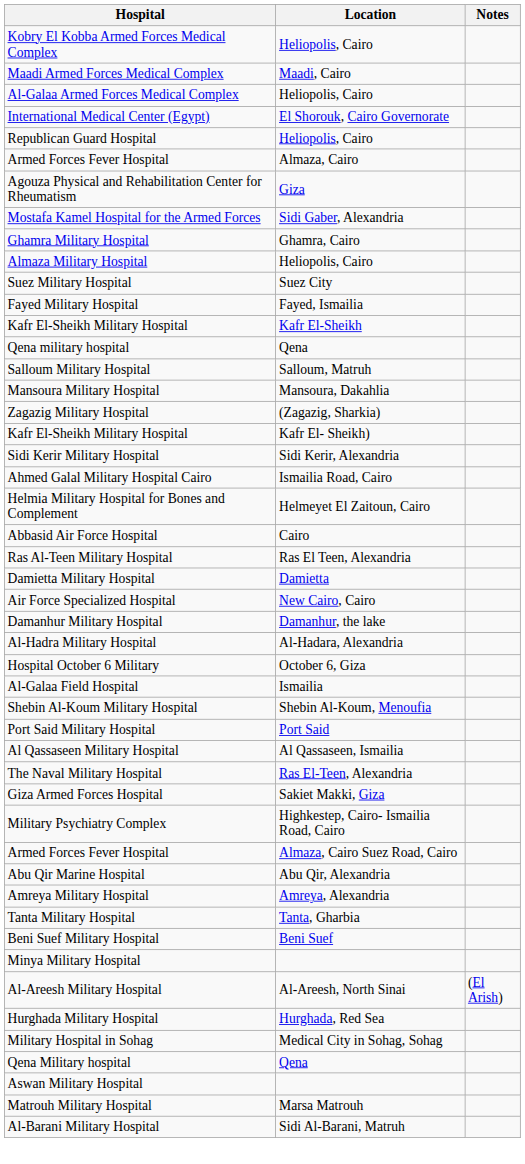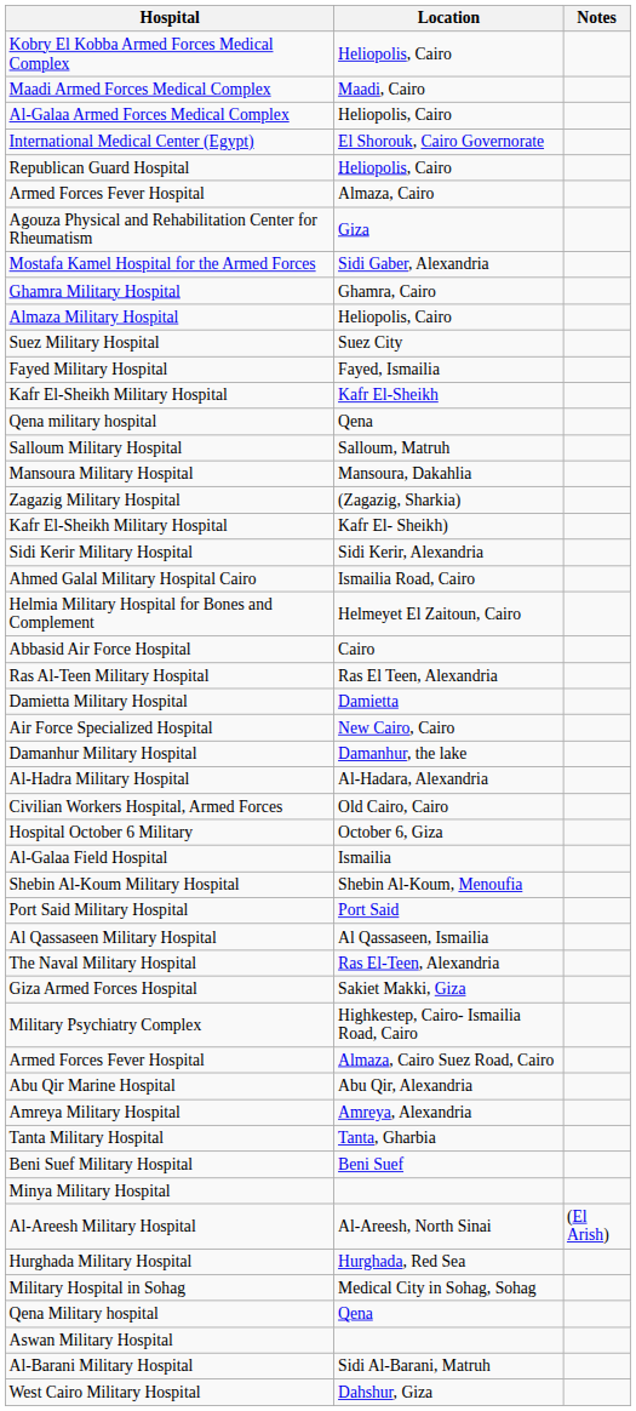+ row: Civilian Workers Hospital, Armed Forces | Old Cairo, Cairo
- row: Matrouh Military Hospital | Marsa Matrouh
+ row: West Cairo Military Hospital | Dahshur, Giza
